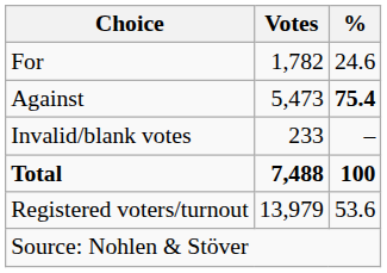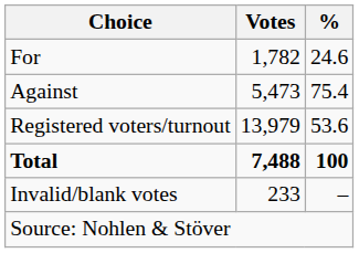Against | %: bold -> normal
rows swapped: Invalid/blank votes <-> Registered voters/turnout
